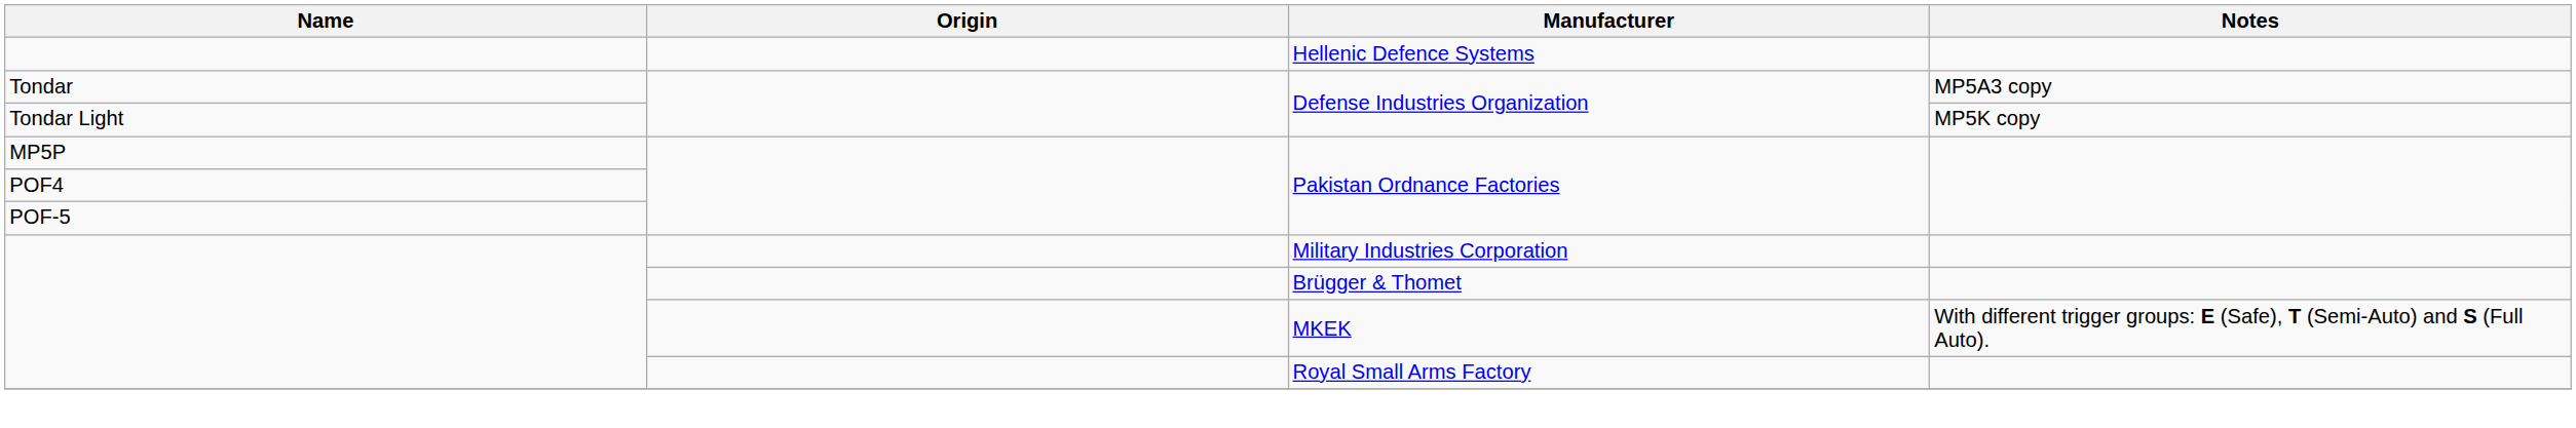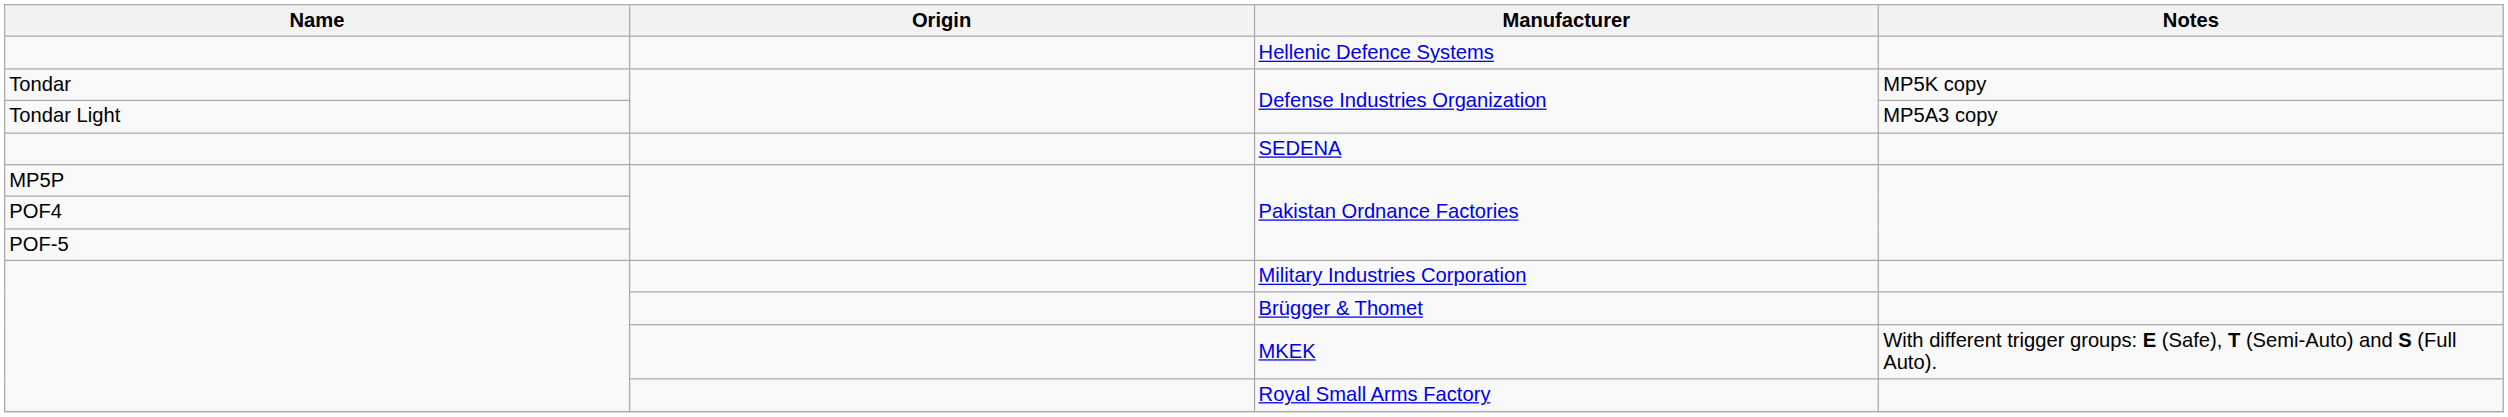Tondar / Defense Industries Organization | Notes: MP5A3 copy -> MP5K copy
Tondar Light / Defense Industries Organization | Notes: MP5K copy -> MP5A3 copy
+ row: SEDENA
